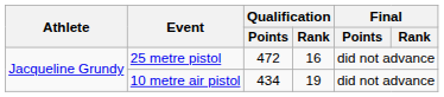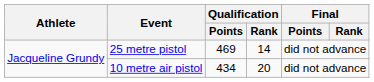25 metre pistol | Qualification / Points: 472 -> 469
25 metre pistol | Qualification / Rank: 16 -> 14
10 metre air pistol | Qualification / Rank: 19 -> 20
